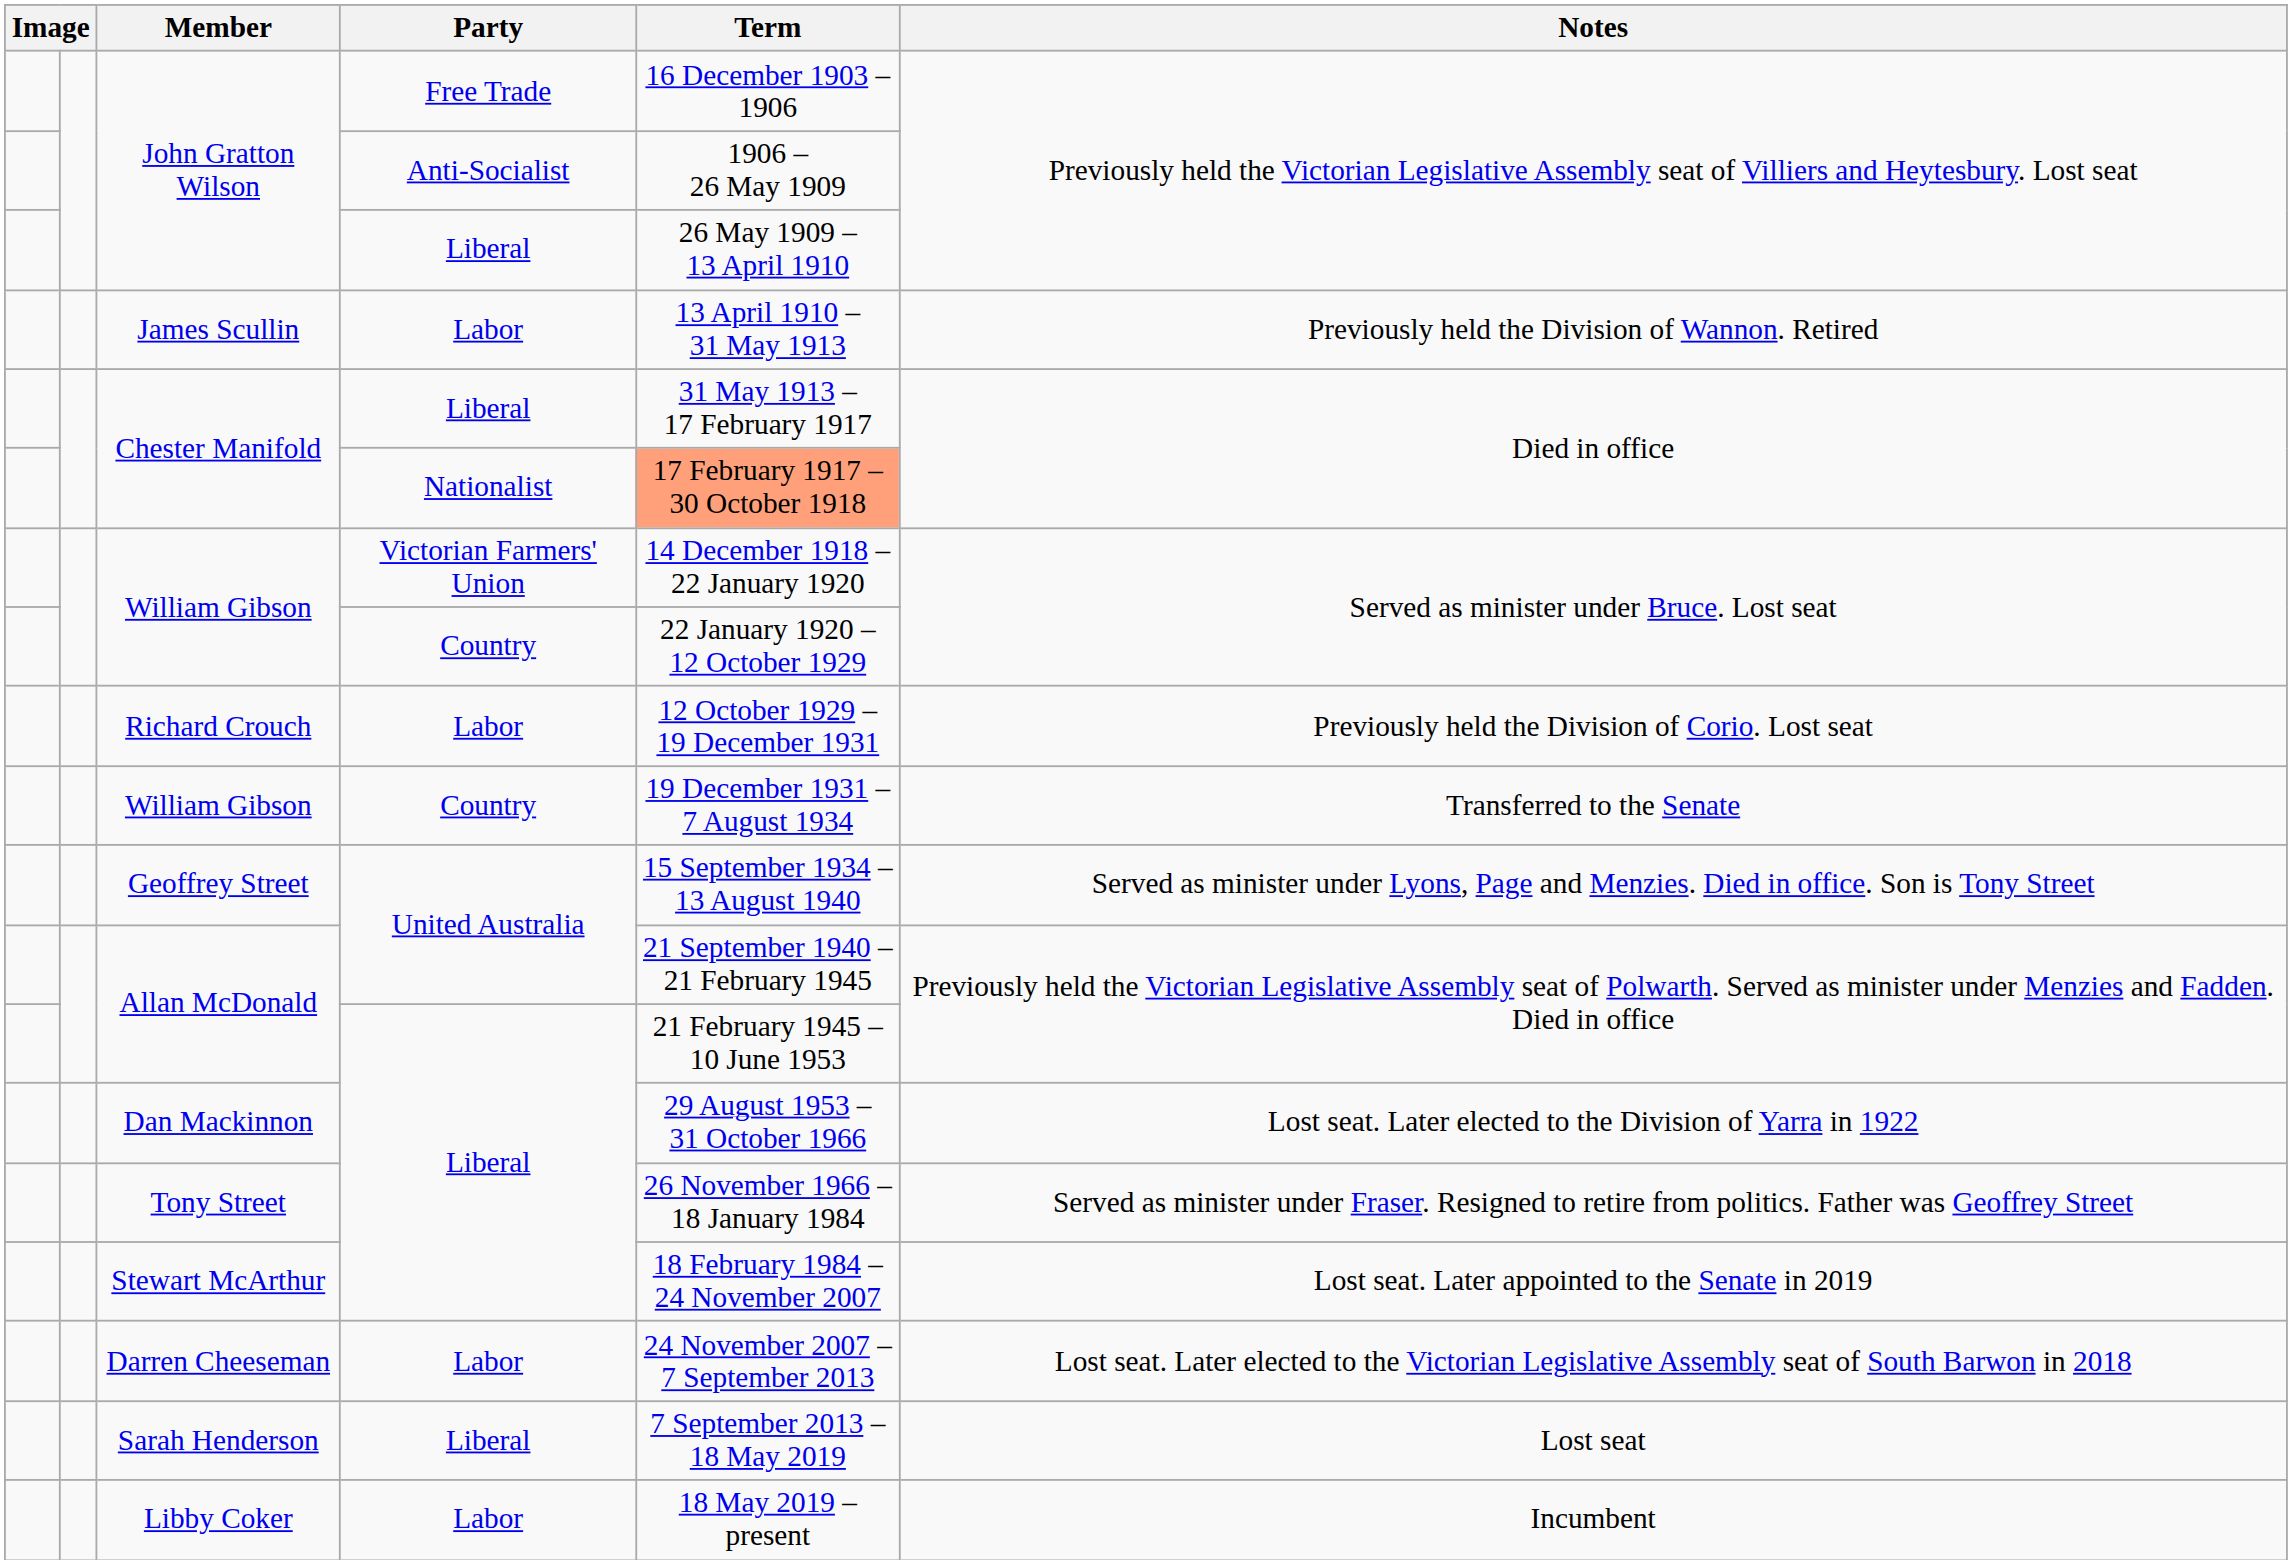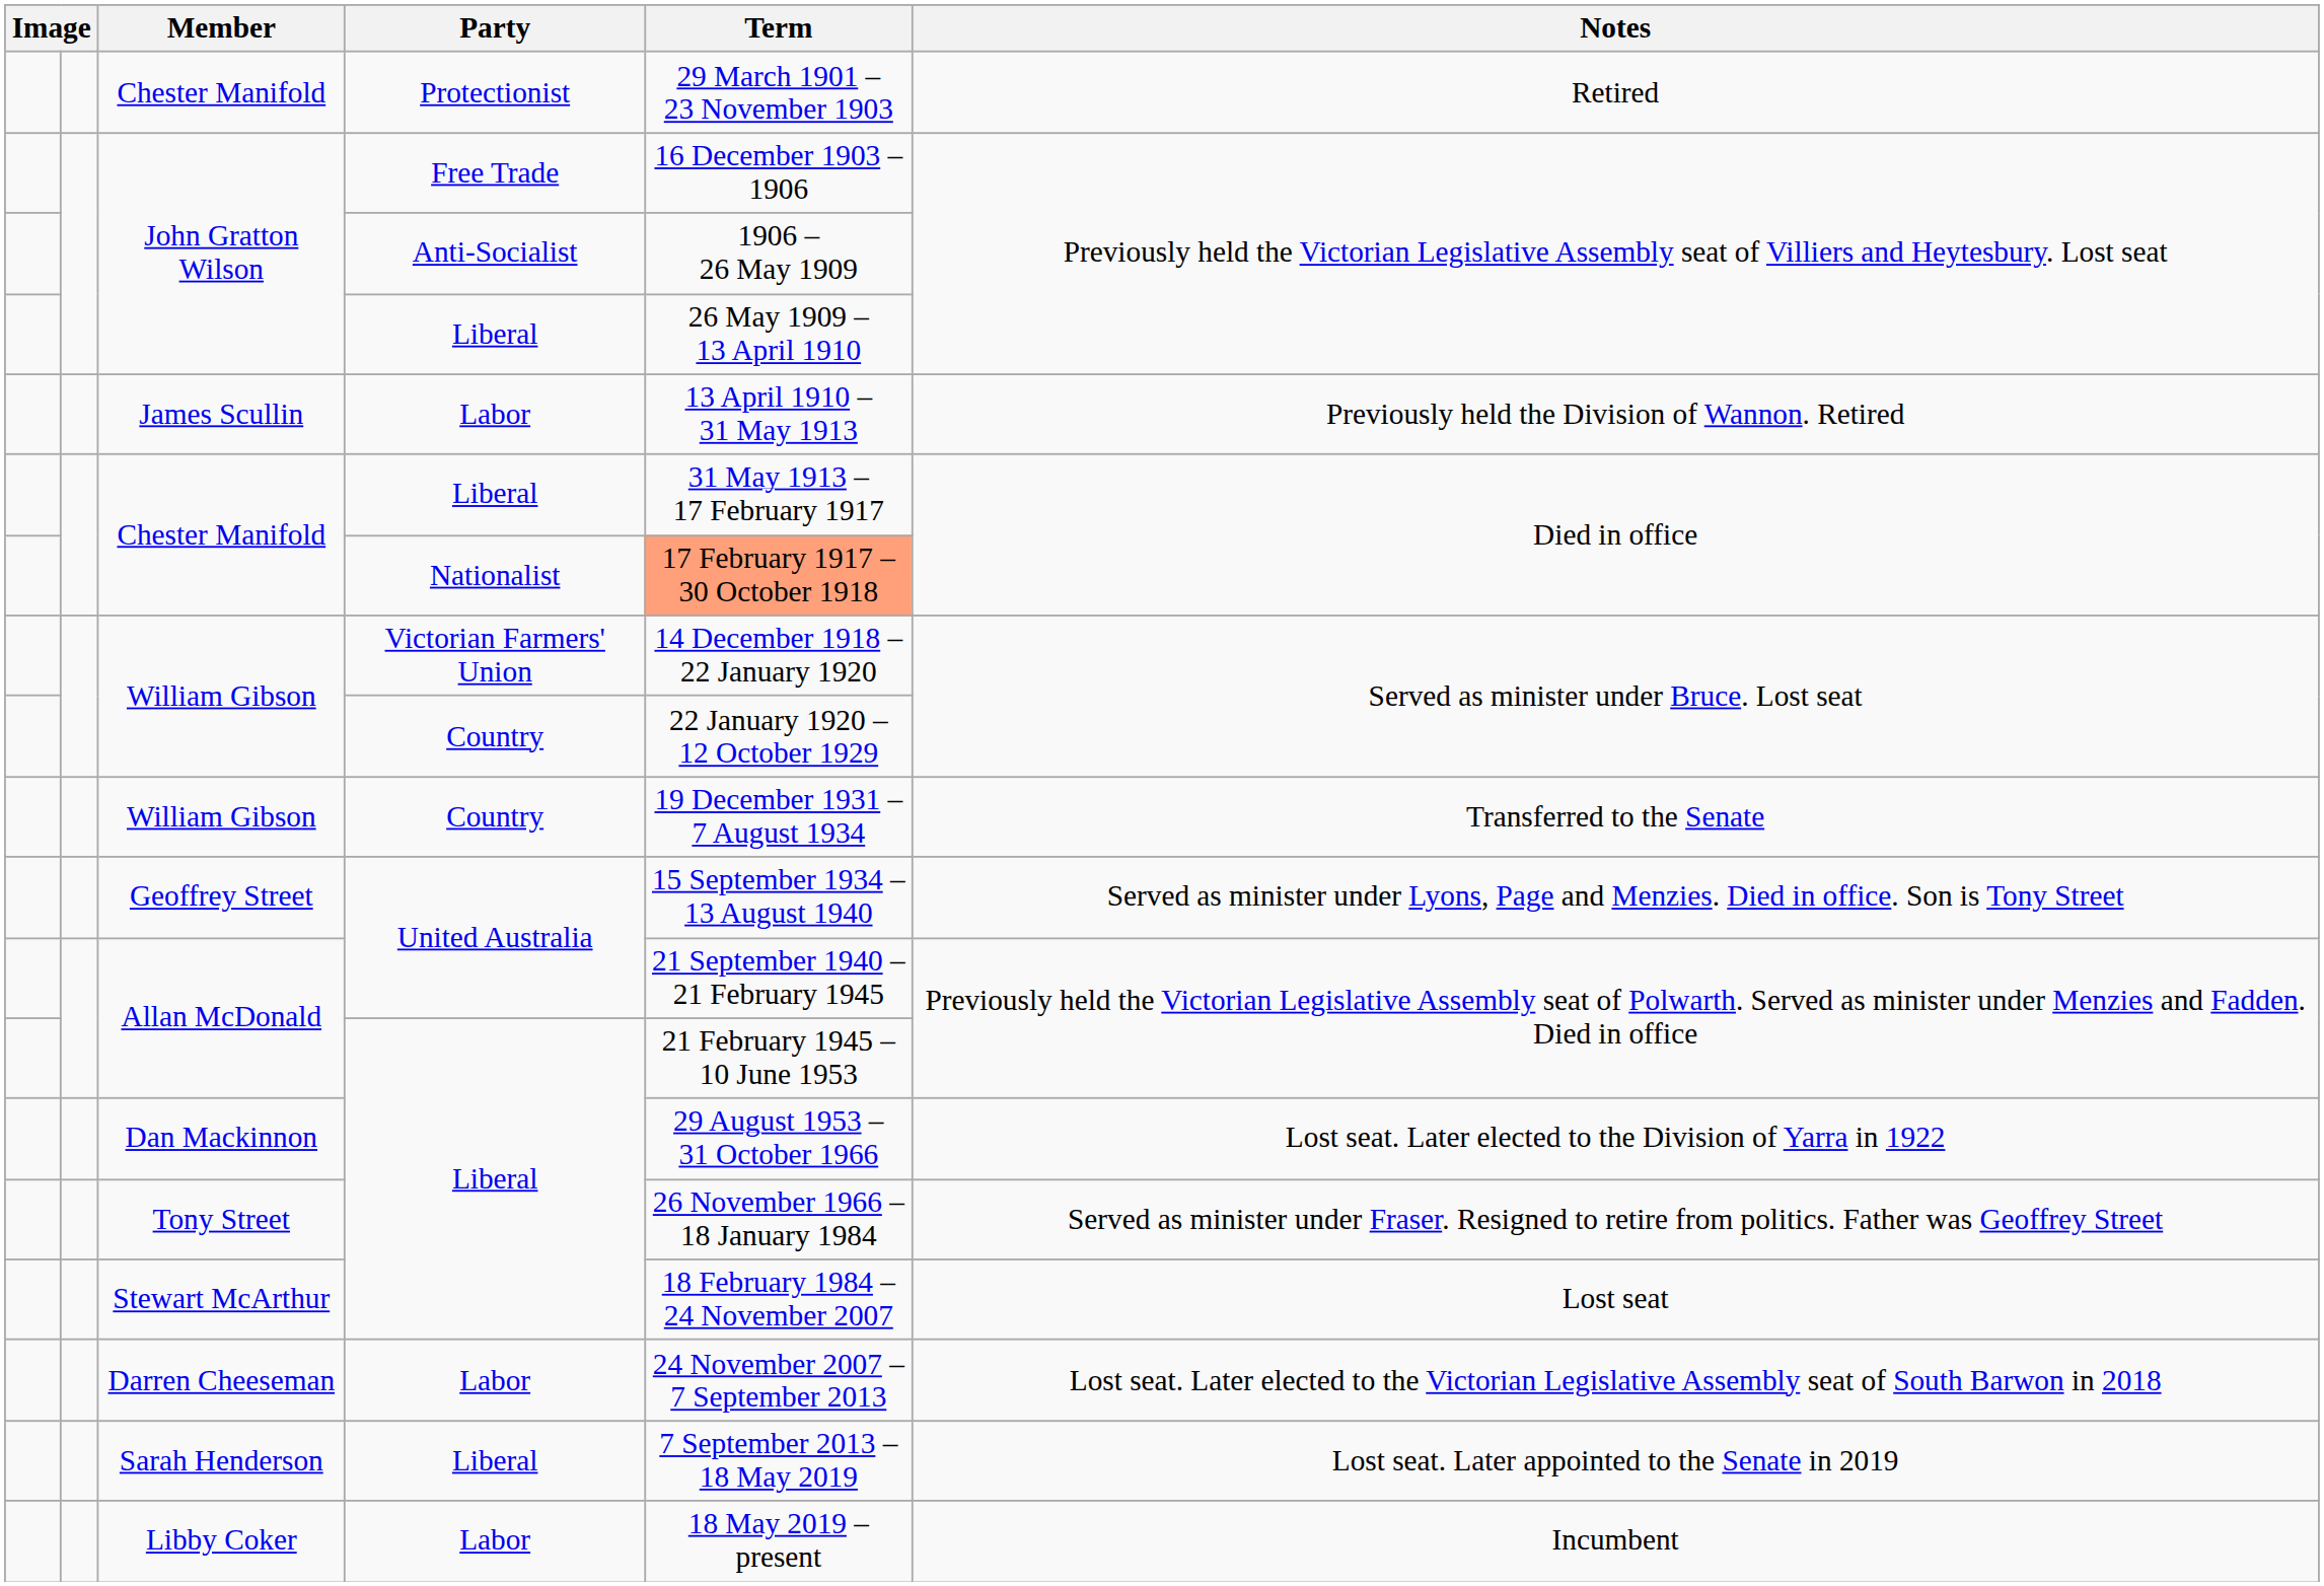+ row: Chester Manifold | Protectionist | 29 March 1901 – 23 November 1903 | Retired
- row: Richard Crouch | Labor | 12 October 1929 – 19 December 1931 | Previously held the Division of Corio. Lost seat
Stewart McArthur | Notes: Lost seat. Later appointed to the Senate in 2019 -> Lost seat
Sarah Henderson | Notes: Lost seat -> Lost seat. Later appointed to the Senate in 2019
